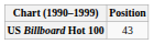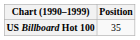US Billboard Hot 100 | Position: 43 -> 35
